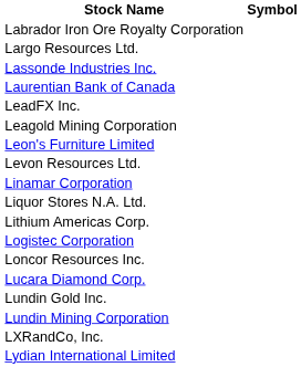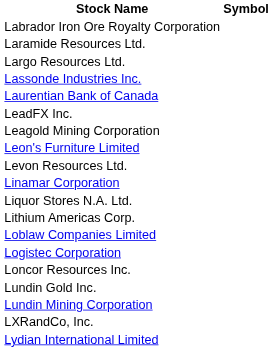+ row: Laramide Resources Ltd.
+ row: Loblaw Companies Limited
- row: Lucara Diamond Corp.
